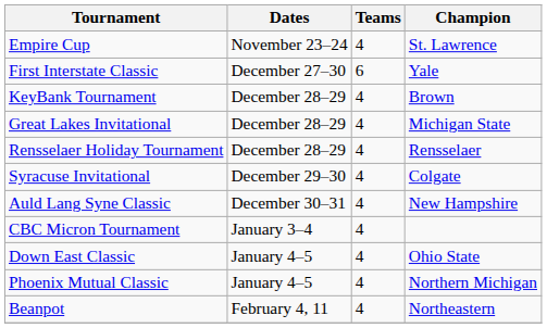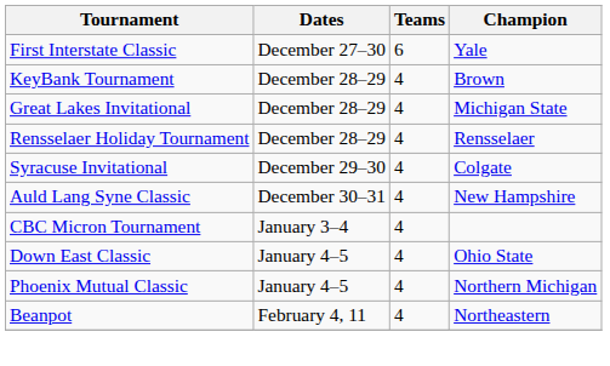- row: Empire Cup | November 23–24 | 4 | St. Lawrence
